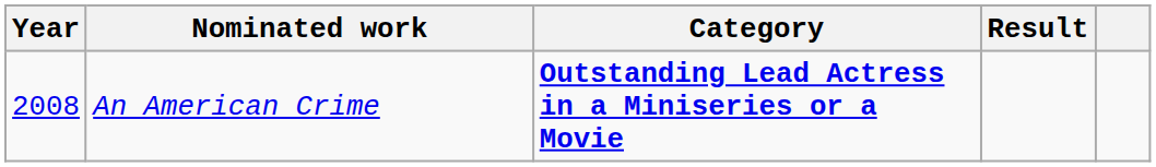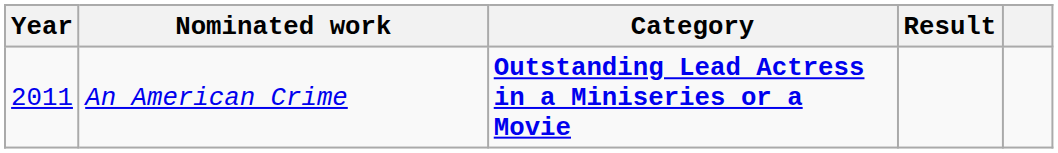An American Crime | Year: 2008 -> 2011
